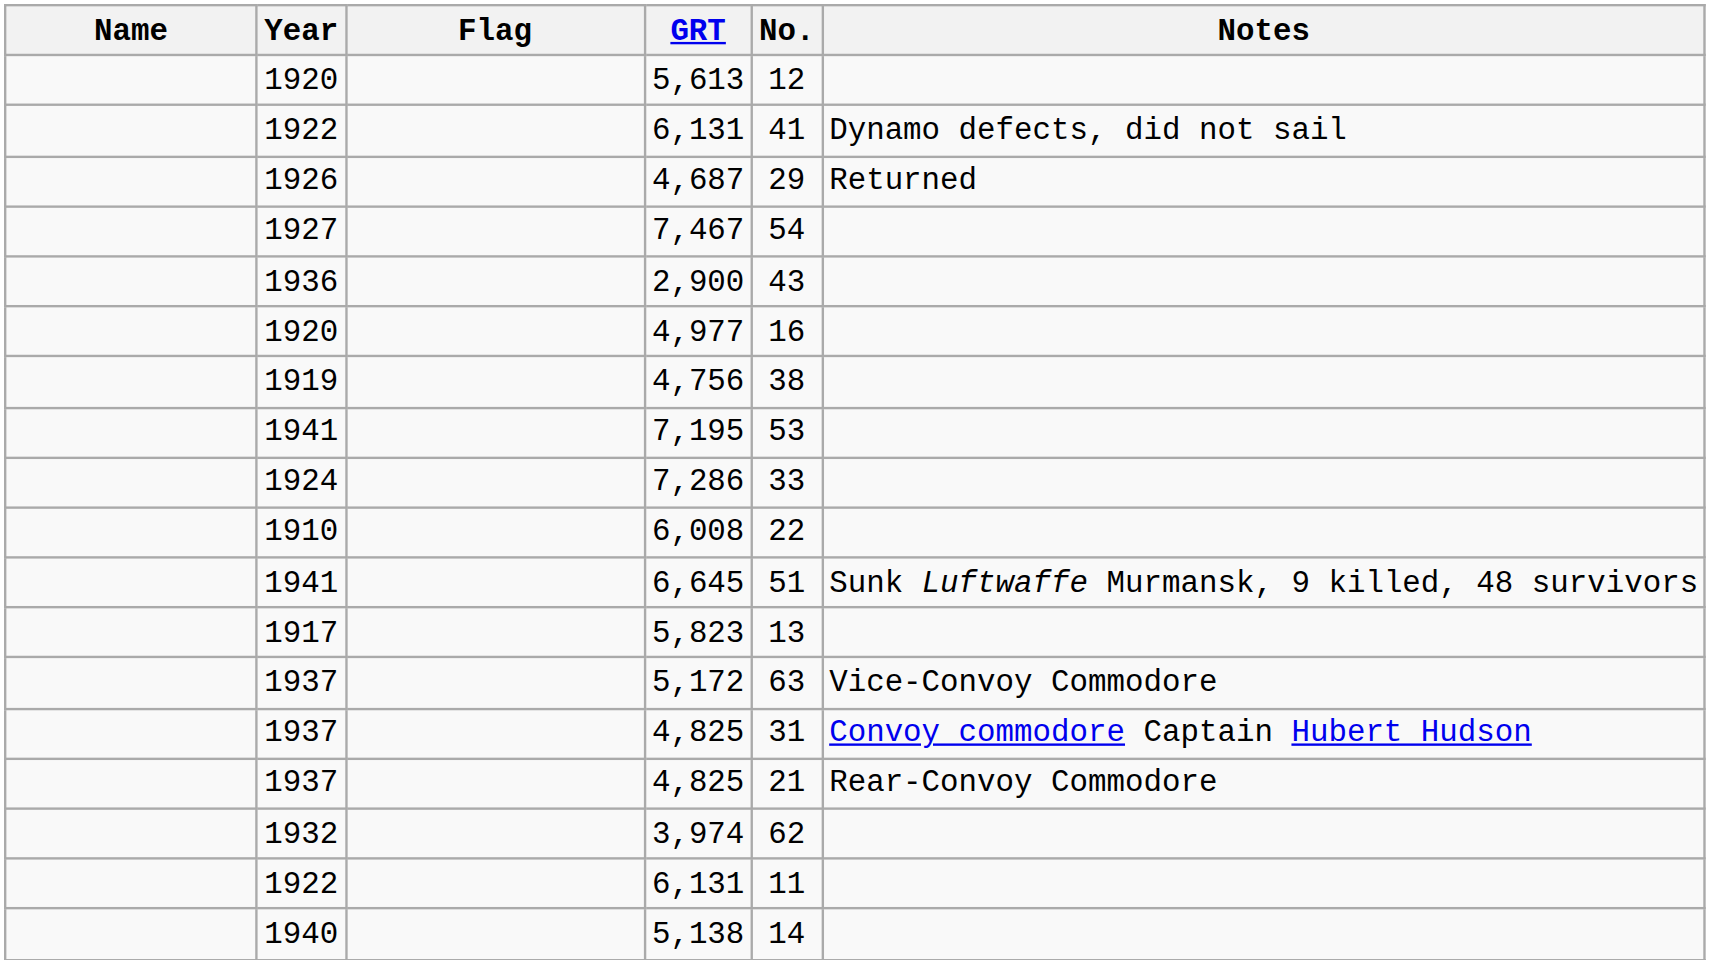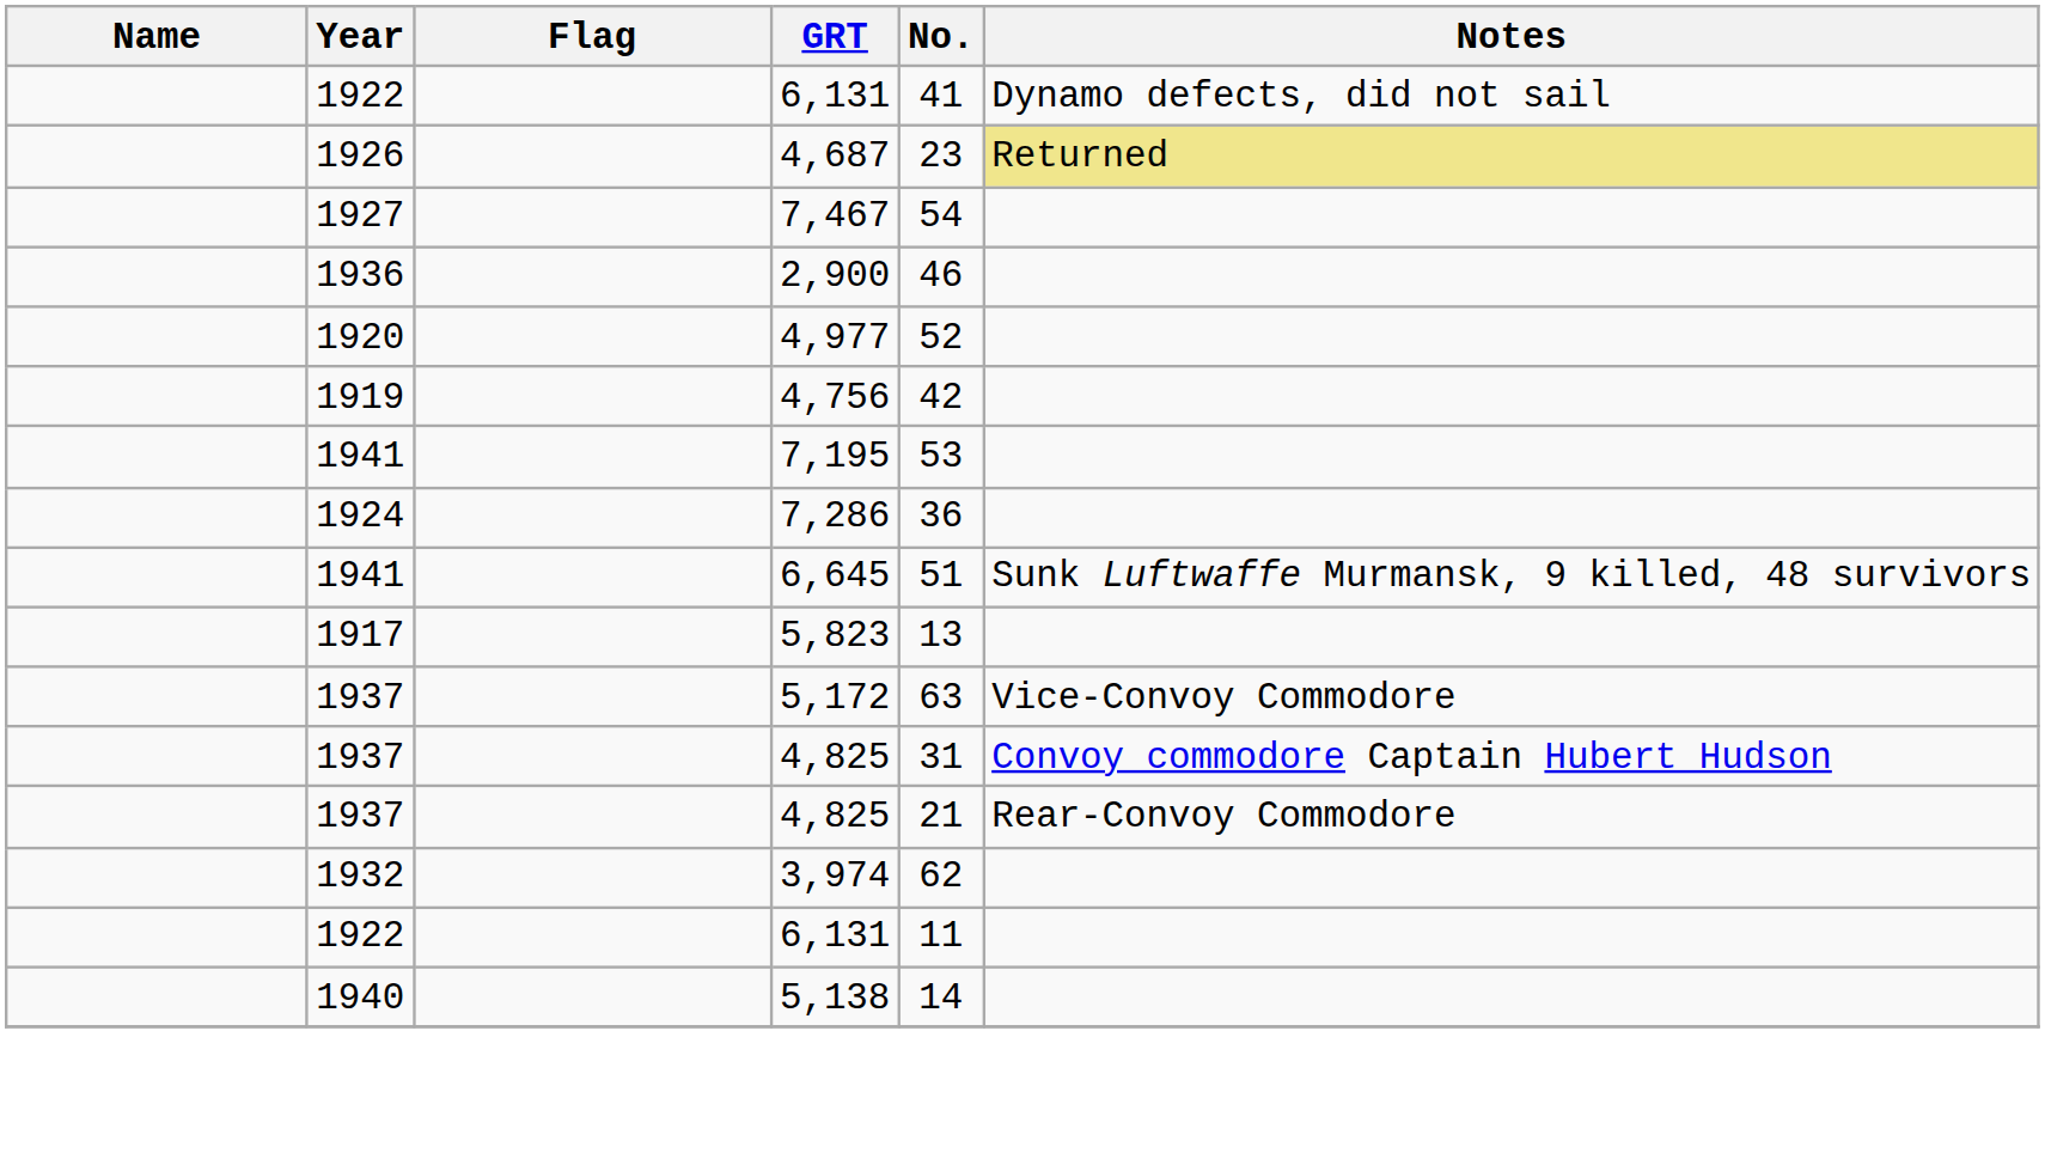- row: 1920 | 5,613 | 12
4,687 | No.: 29 -> 23
4,687 | Notes: no background -> khaki background
2,900 | No.: 43 -> 46
4,977 | No.: 16 -> 52
4,756 | No.: 38 -> 42
7,286 | No.: 33 -> 36
- row: 1910 | 6,008 | 22
